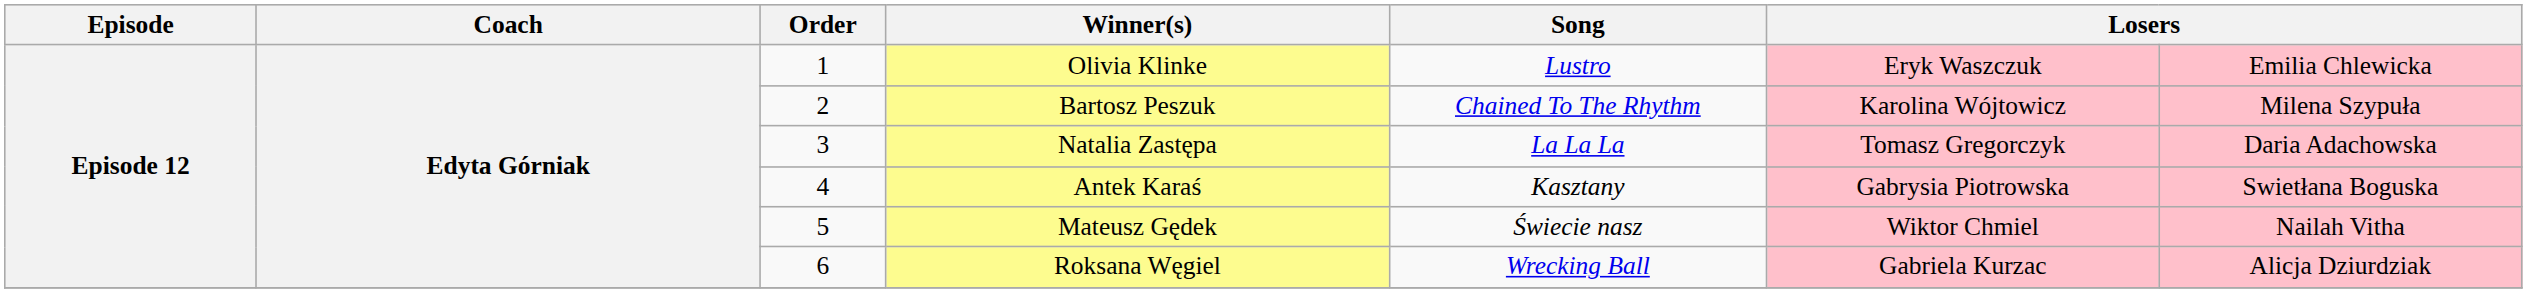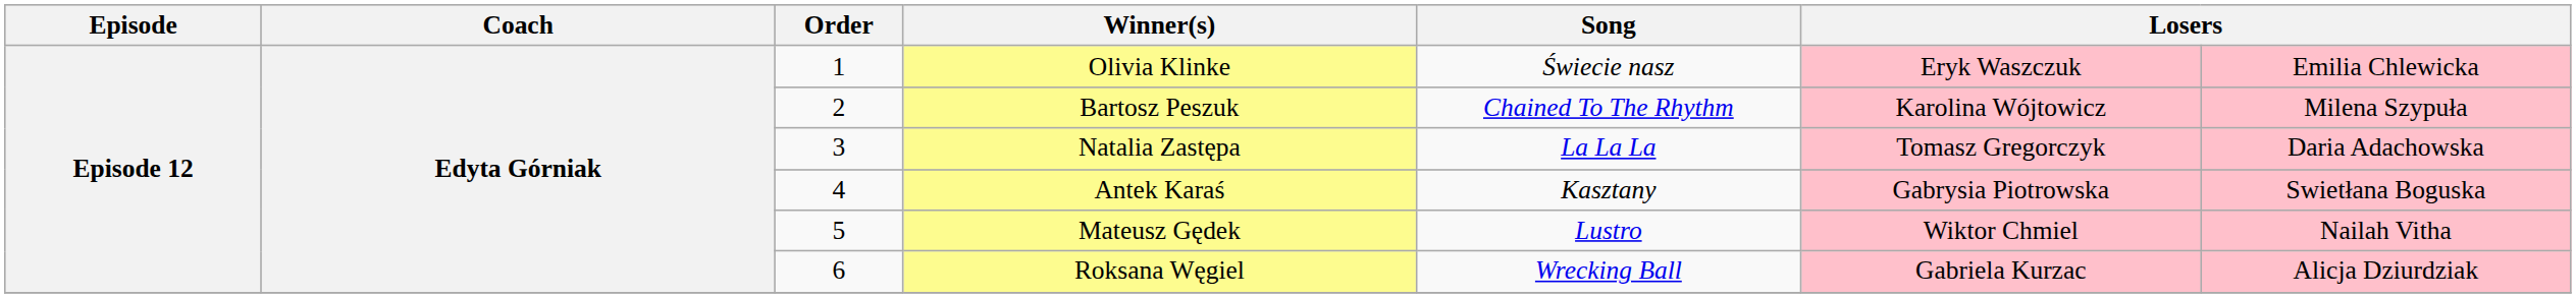Olivia Klinke | Song: Lustro -> Świecie nasz
Mateusz Gędek | Song: Świecie nasz -> Lustro
